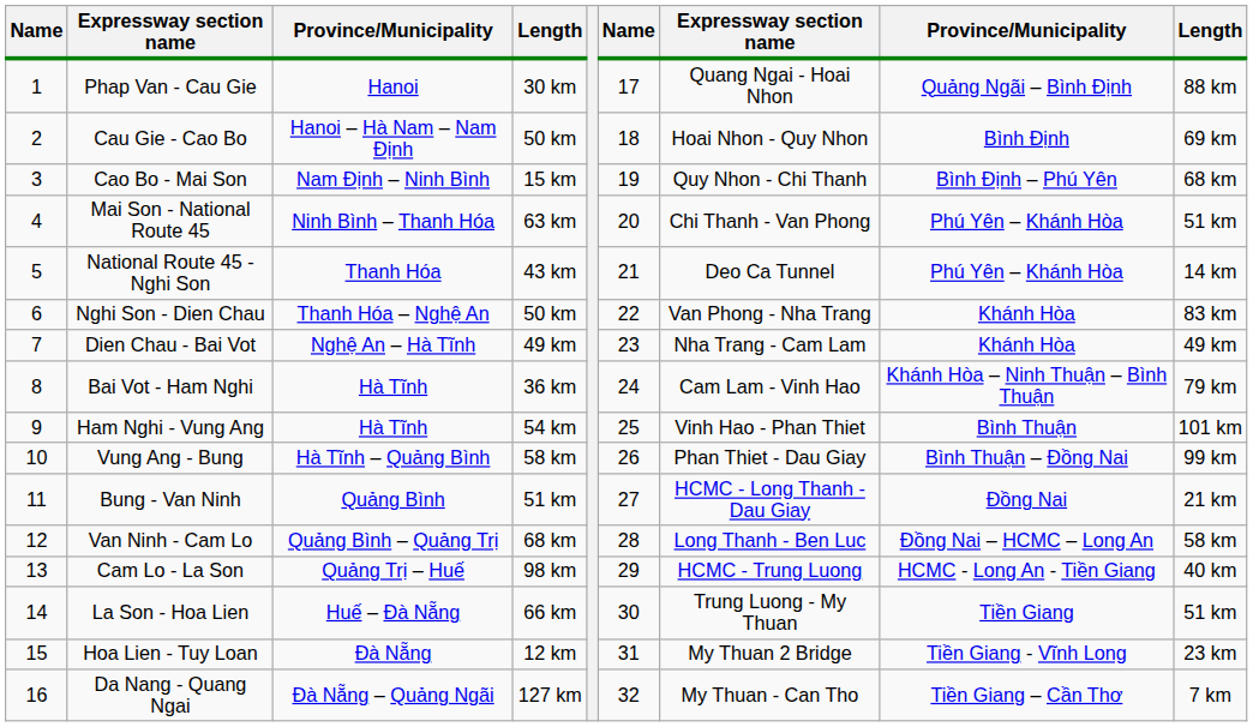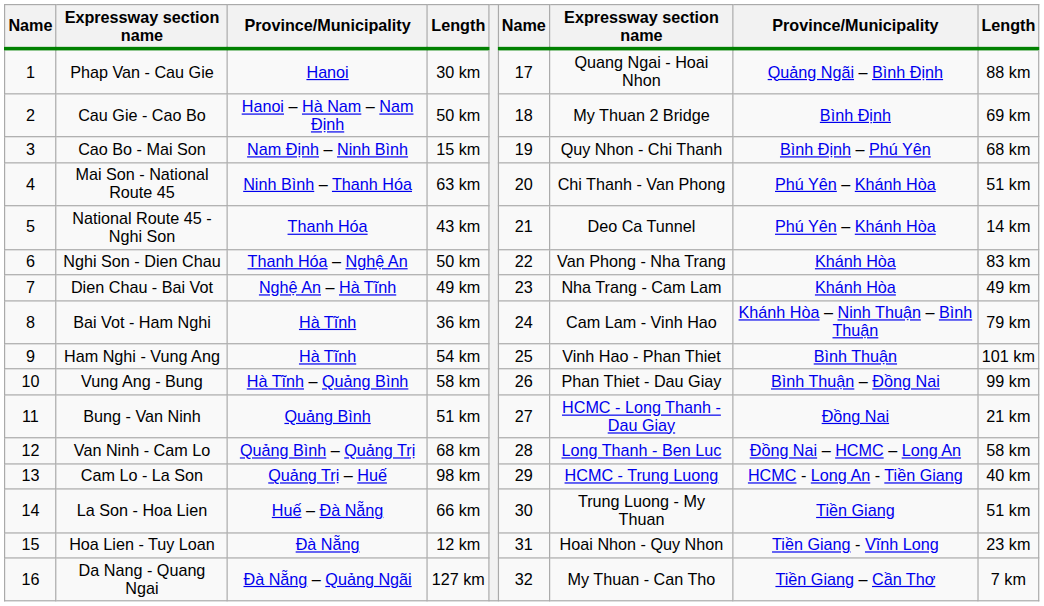Cau Gie - Cao Bo | column 7: Hoai Nhon - Quy Nhon -> My Thuan 2 Bridge
Hoa Lien - Tuy Loan | column 7: My Thuan 2 Bridge -> Hoai Nhon - Quy Nhon
